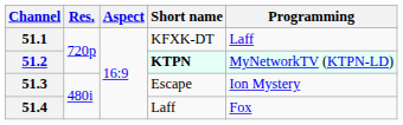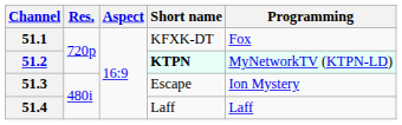51.1 | Programming: Laff -> Fox
51.4 | Programming: Fox -> Laff
